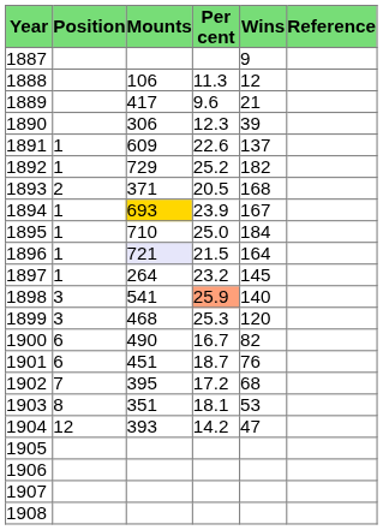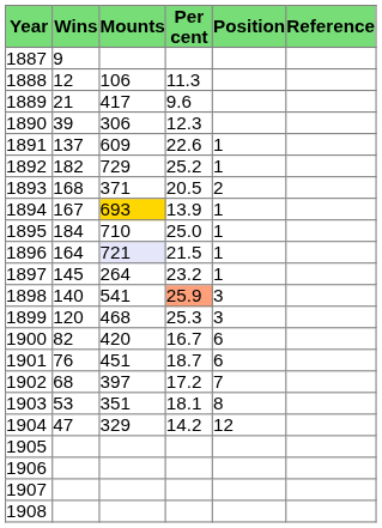columns swapped: Wins <-> Position
1894 | Per cent: 23.9 -> 13.9
1900 | Mounts: 490 -> 420
1902 | Mounts: 395 -> 397
1904 | Mounts: 393 -> 329
